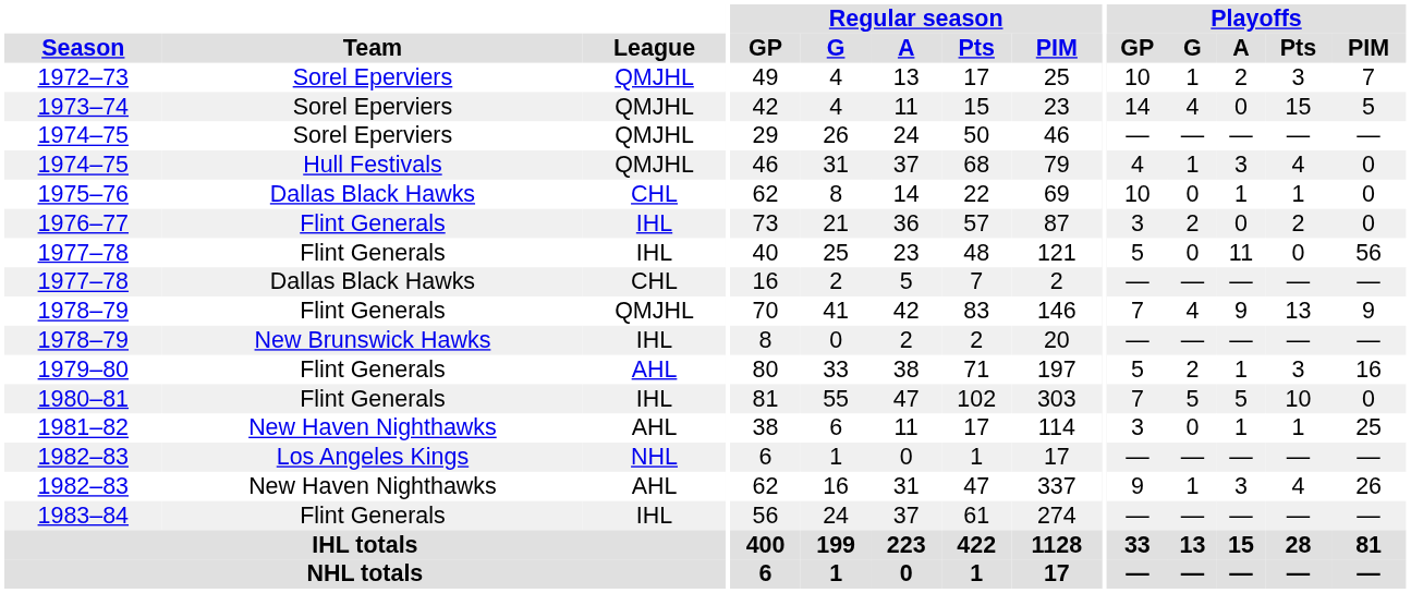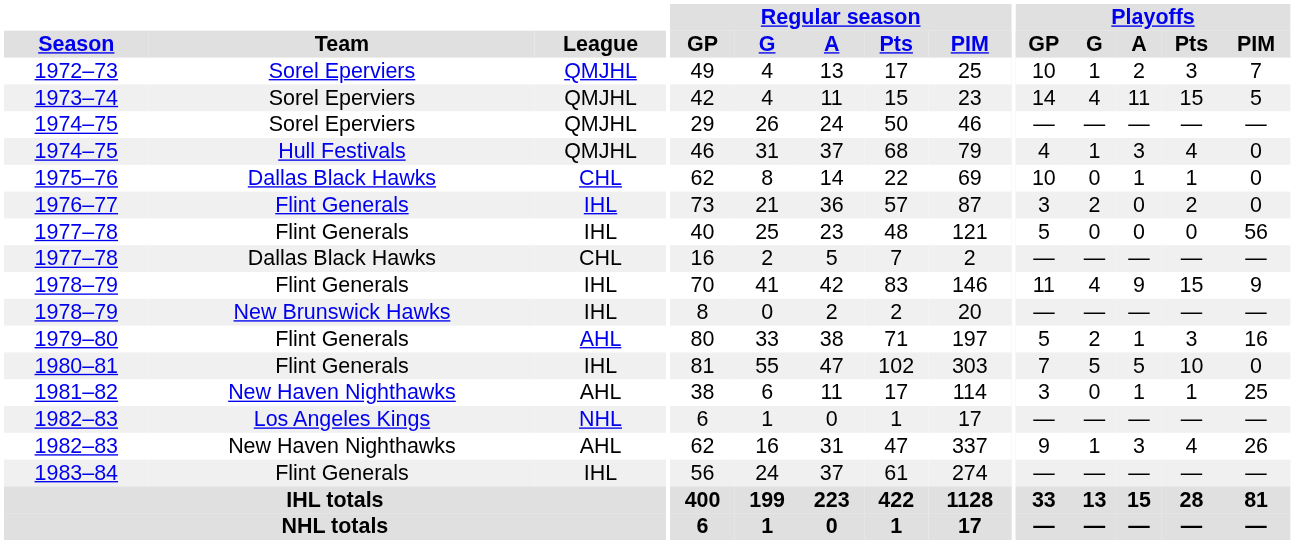1973–74 | Playoffs / A: 0 -> 11
1977–78 / Flint Generals | Playoffs / A: 11 -> 0
1978–79 / Flint Generals | League: QMJHL -> IHL
1978–79 / Flint Generals | Playoffs / GP: 7 -> 11
1978–79 / Flint Generals | Playoffs / Pts: 13 -> 15
